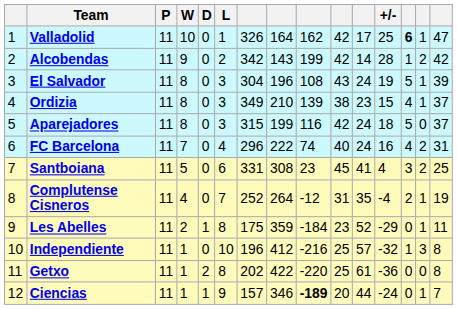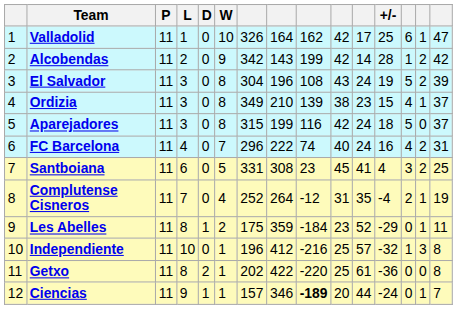columns swapped: W <-> L
Valladolid | column 13: bold -> normal
El Salvador | column 14: 1 -> 2
